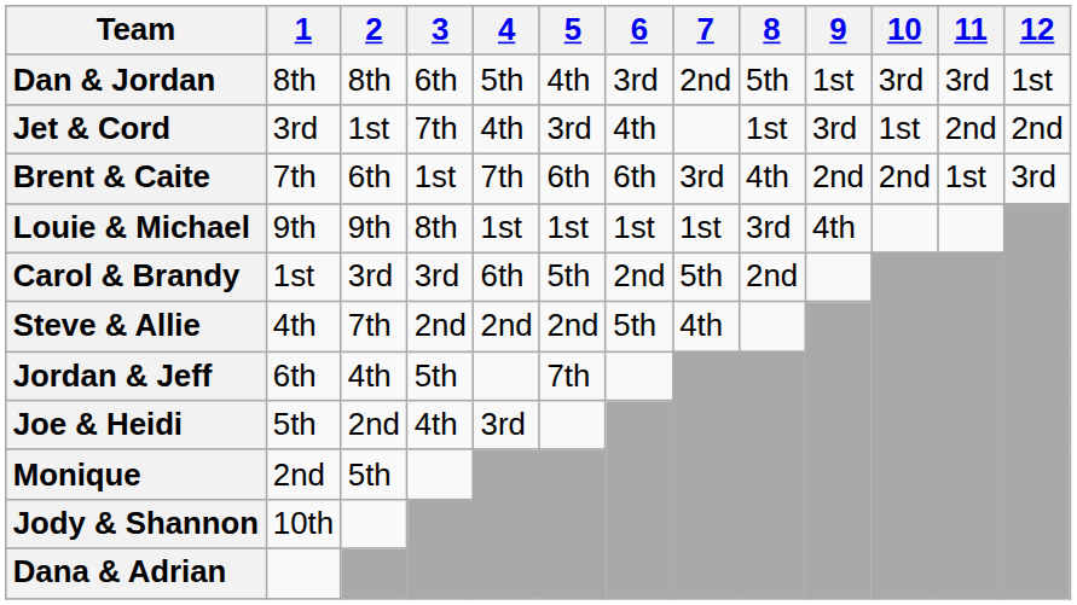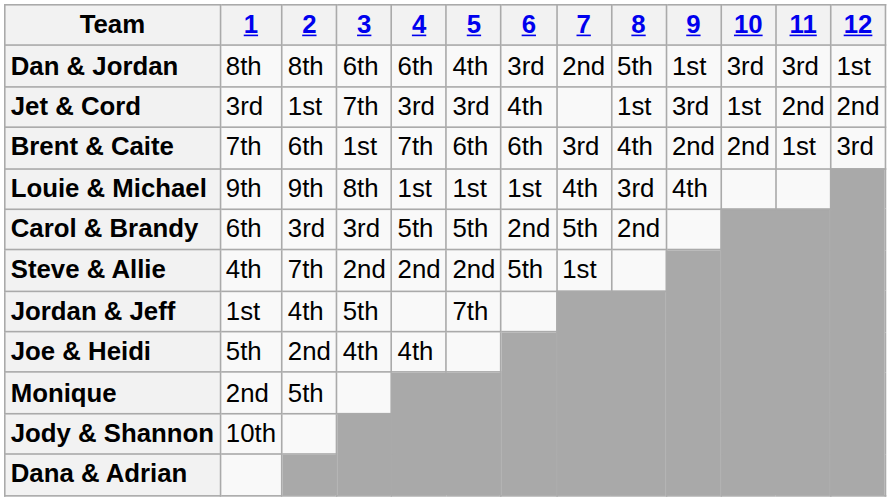Dan & Jordan | 4: 5th -> 6th
Jet & Cord | 4: 4th -> 3rd
Louie & Michael | 7: 1st -> 4th
Carol & Brandy | 1: 1st -> 6th
Carol & Brandy | 4: 6th -> 5th
Steve & Allie | 7: 4th -> 1st
Jordan & Jeff | 1: 6th -> 1st
Joe & Heidi | 4: 3rd -> 4th
